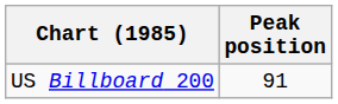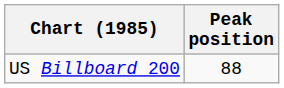US Billboard 200 | Peak position: 91 -> 88
